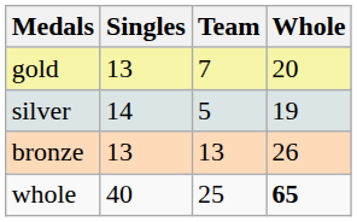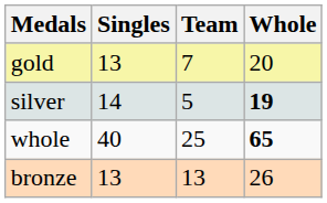silver | Whole: normal -> bold
rows swapped: bronze <-> whole
